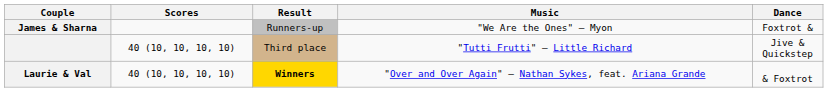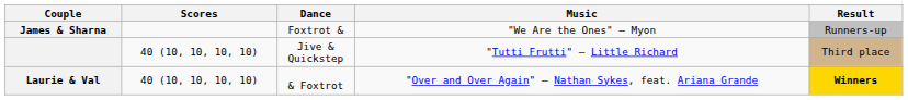columns swapped: Dance <-> Result
